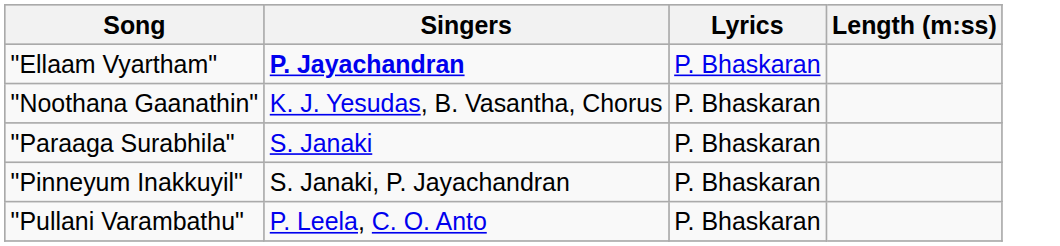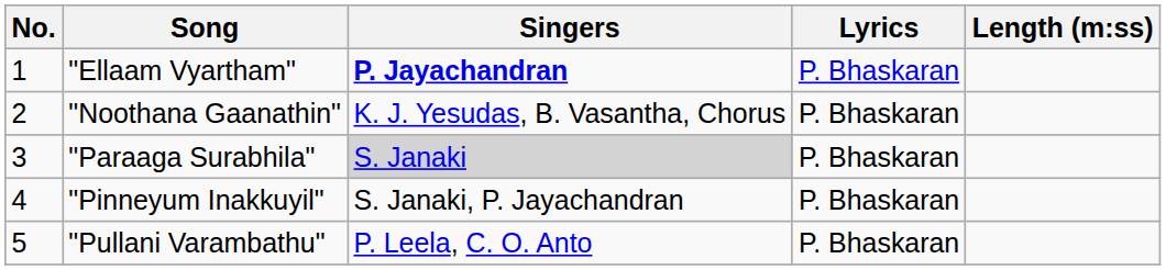+ column: No. | 1 | 2 | 3 | 4 | 5
"Paraaga Surabhila" | Singers: no background -> lightgrey background
